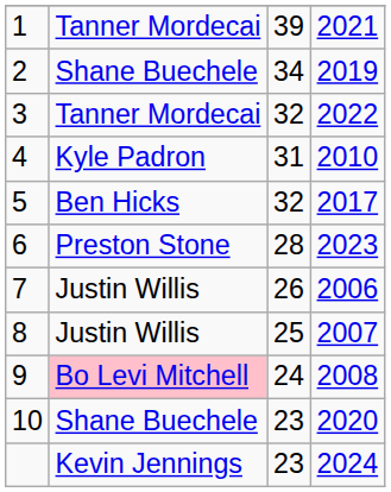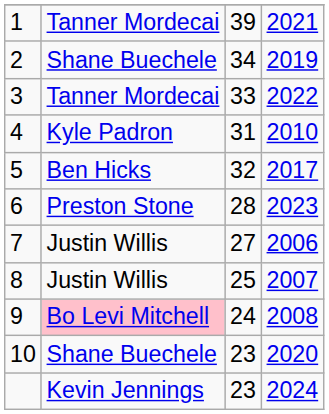3 | column 3: 32 -> 33
7 | column 3: 26 -> 27
